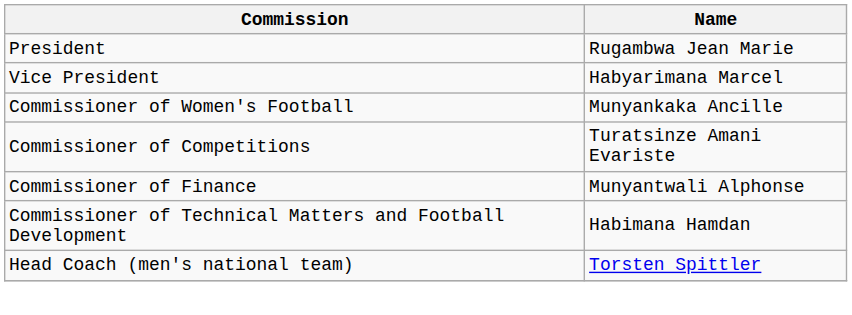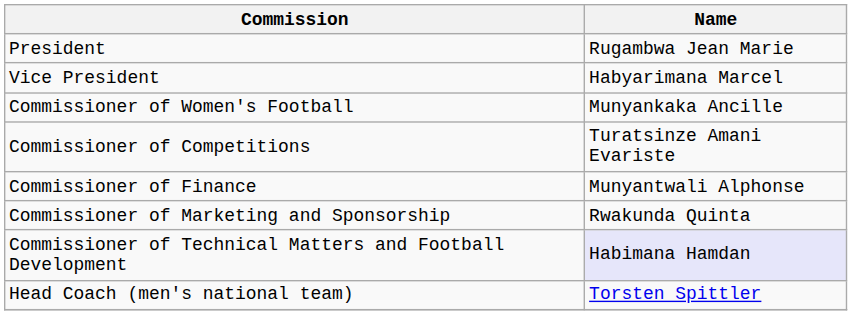+ row: Commissioner of Marketing and Sponsorship | Rwakunda Quinta
Commissioner of Technical Matters and Football Development | Name: no background -> lavender background
